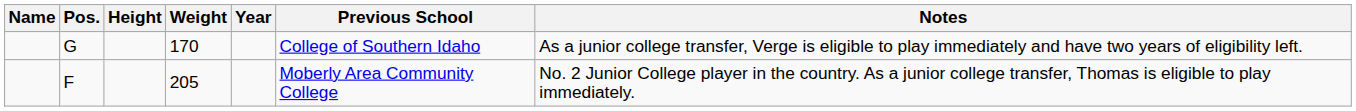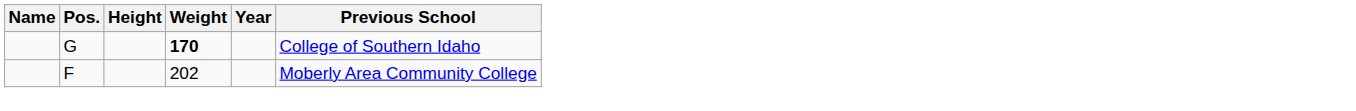- column: Notes | As a junior college transfer, Verge is eligible to play immediately and have two years of eligibility left. | No. 2 Junior College player in the country. As a junior college transfer, Thomas is eligible to play immediately.
G | Weight: normal -> bold
F | Weight: 205 -> 202
